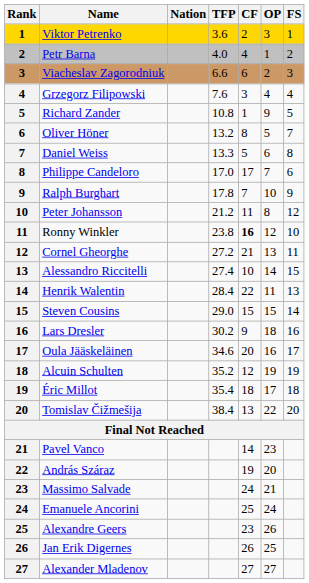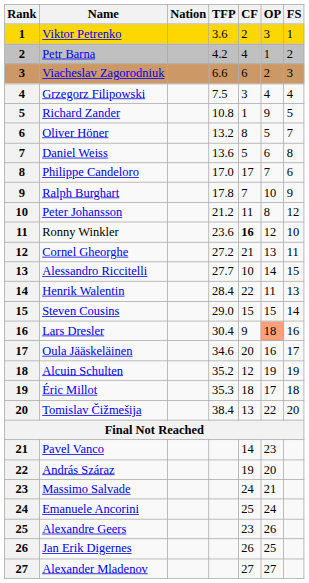Petr Barna | TFP: 4.0 -> 4.2
Grzegorz Filipowski | TFP: 7.6 -> 7.5
Daniel Weiss | TFP: 13.3 -> 13.6
Ronny Winkler | TFP: 23.8 -> 23.6
Alessandro Riccitelli | TFP: 27.4 -> 27.7
Lars Dresler | TFP: 30.2 -> 30.4
Lars Dresler | OP: no background -> lightsalmon background
Éric Millot | TFP: 35.4 -> 35.3
